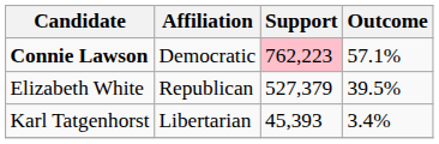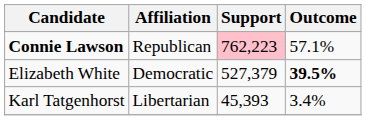Connie Lawson | Affiliation: Democratic -> Republican
Elizabeth White | Affiliation: Republican -> Democratic
Elizabeth White | Outcome: normal -> bold
